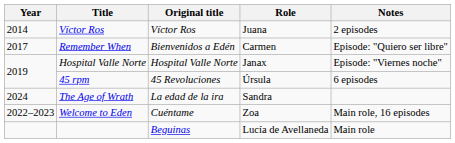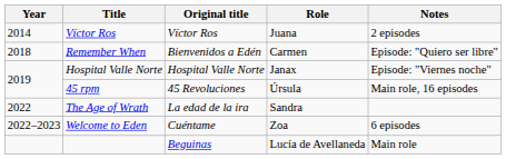Remember When | Year: 2017 -> 2018
45 rpm | Notes: 6 episodes -> Main role, 16 episodes
The Age of Wrath | Year: 2024 -> 2022
Welcome to Eden | Notes: Main role, 16 episodes -> 6 episodes
